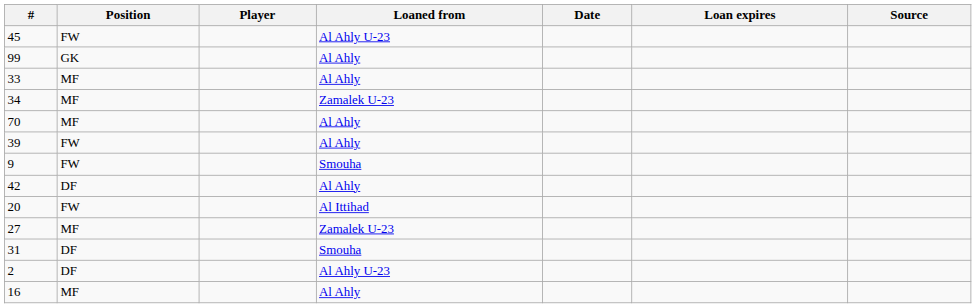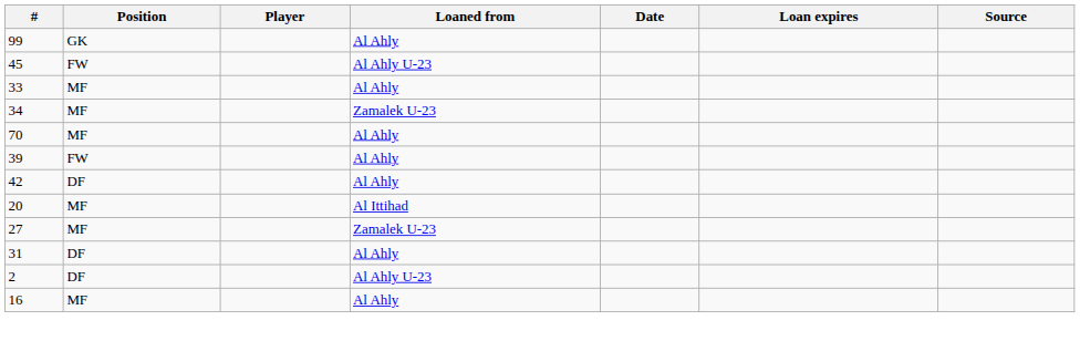rows swapped: 45 <-> 99
- row: 9 | FW | Smouha
20 | Position: FW -> MF
31 | Loaned from: Smouha -> Al Ahly
